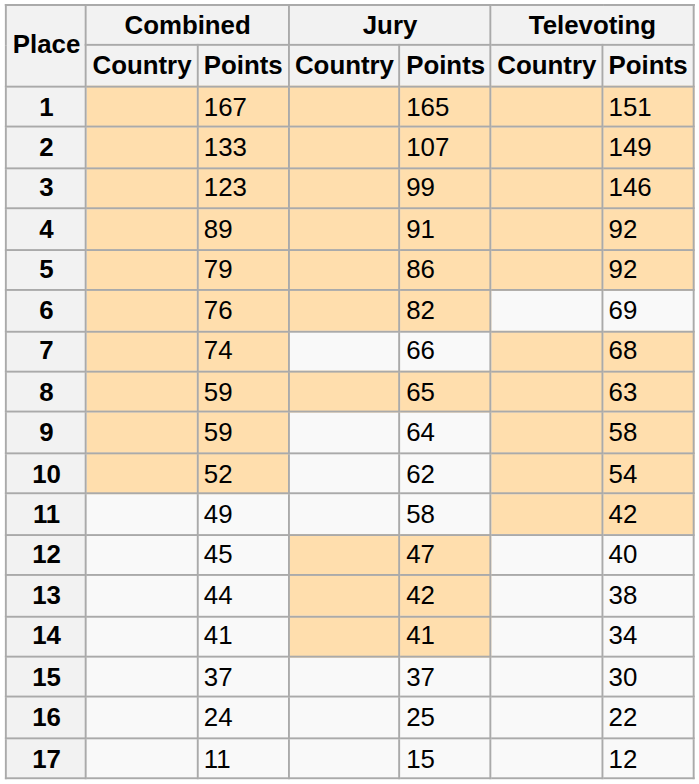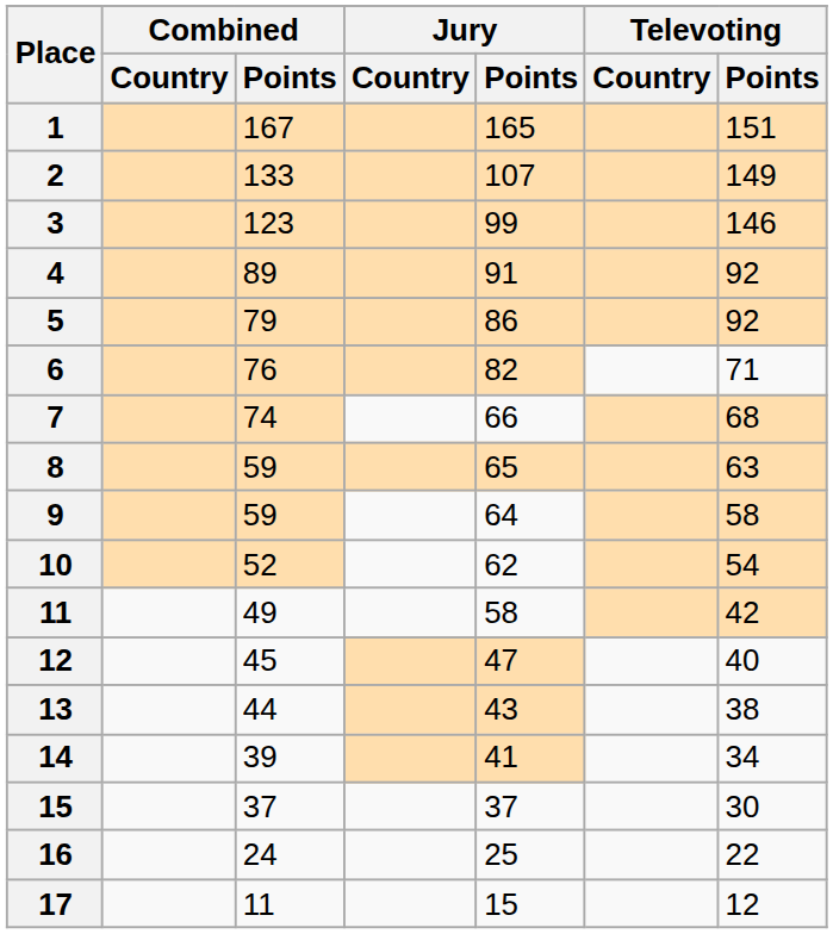6 | Televoting / Points: 69 -> 71
13 | Jury / Points: 42 -> 43
14 | Combined / Points: 41 -> 39
